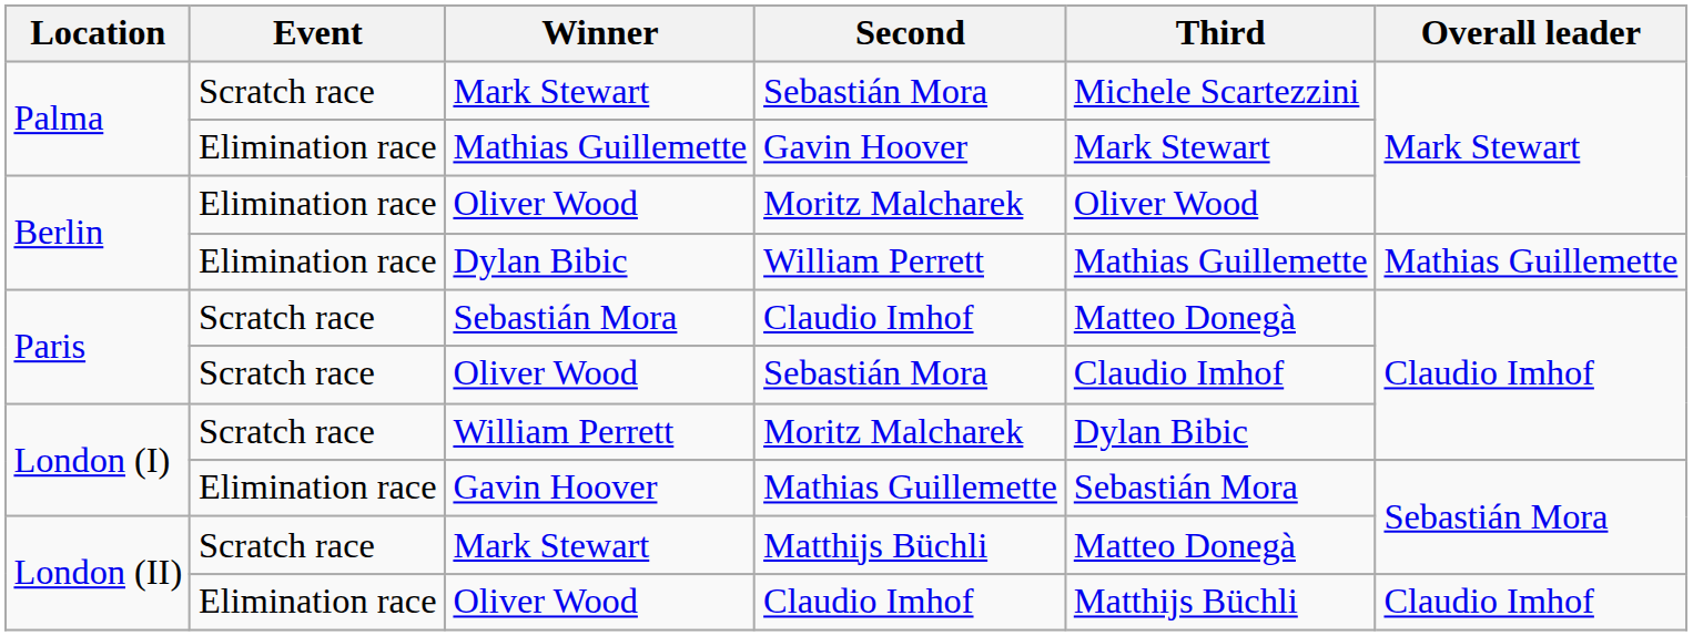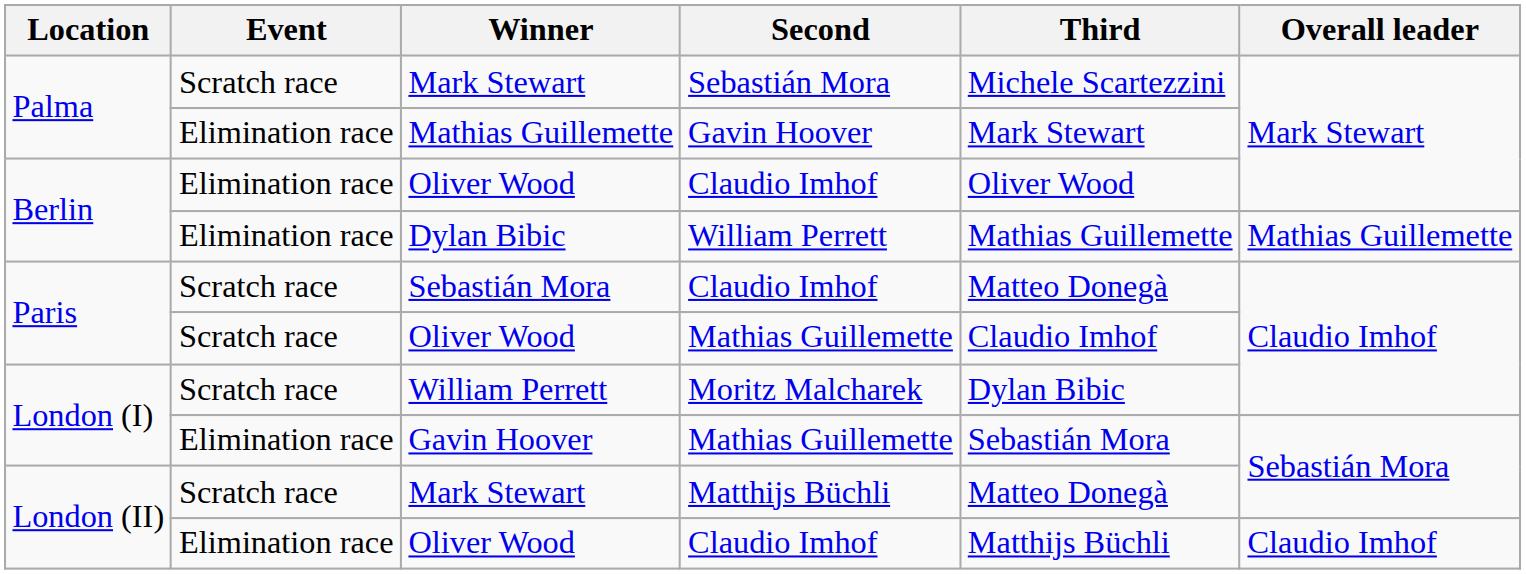Berlin / Oliver Wood | Second: Moritz Malcharek -> Claudio Imhof
Paris / Oliver Wood | Second: Sebastián Mora -> Mathias Guillemette
